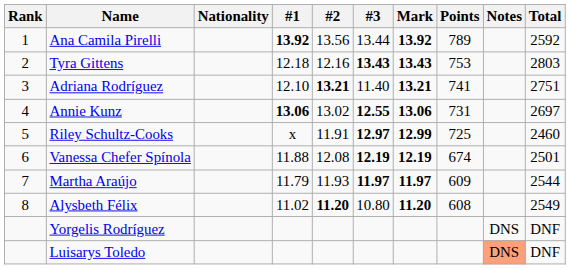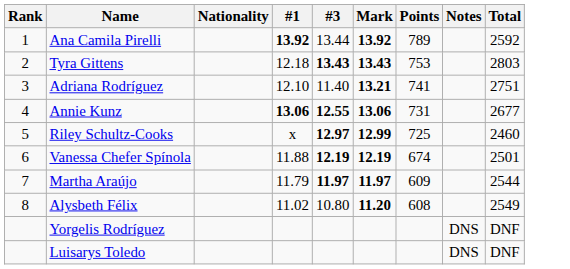- column: #2 | 13.56 | 12.16 | 13.21 | 13.02 | 11.91 | 12.08 | 11.93 | 11.20
Annie Kunz | Total: 2697 -> 2677
Luisarys Toledo | Notes: lightsalmon background -> no background
